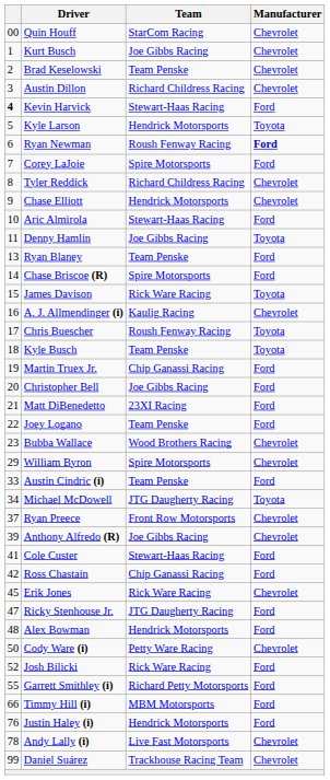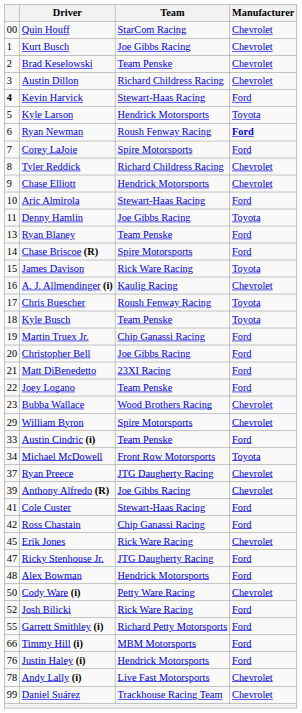Michael McDowell | Team: JTG Daugherty Racing -> Front Row Motorsports
Ryan Preece | Team: Front Row Motorsports -> JTG Daugherty Racing
